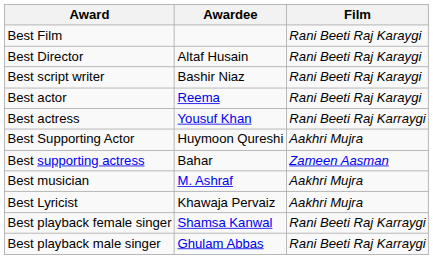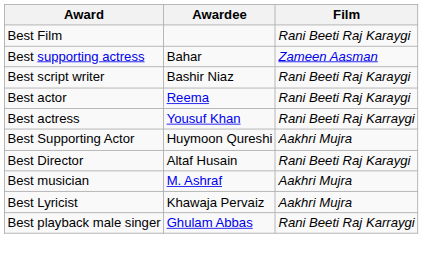rows swapped: Best Director <-> Best supporting actress
- row: Best playback female singer | Shamsa Kanwal | Rani Beeti Raj Karraygi
